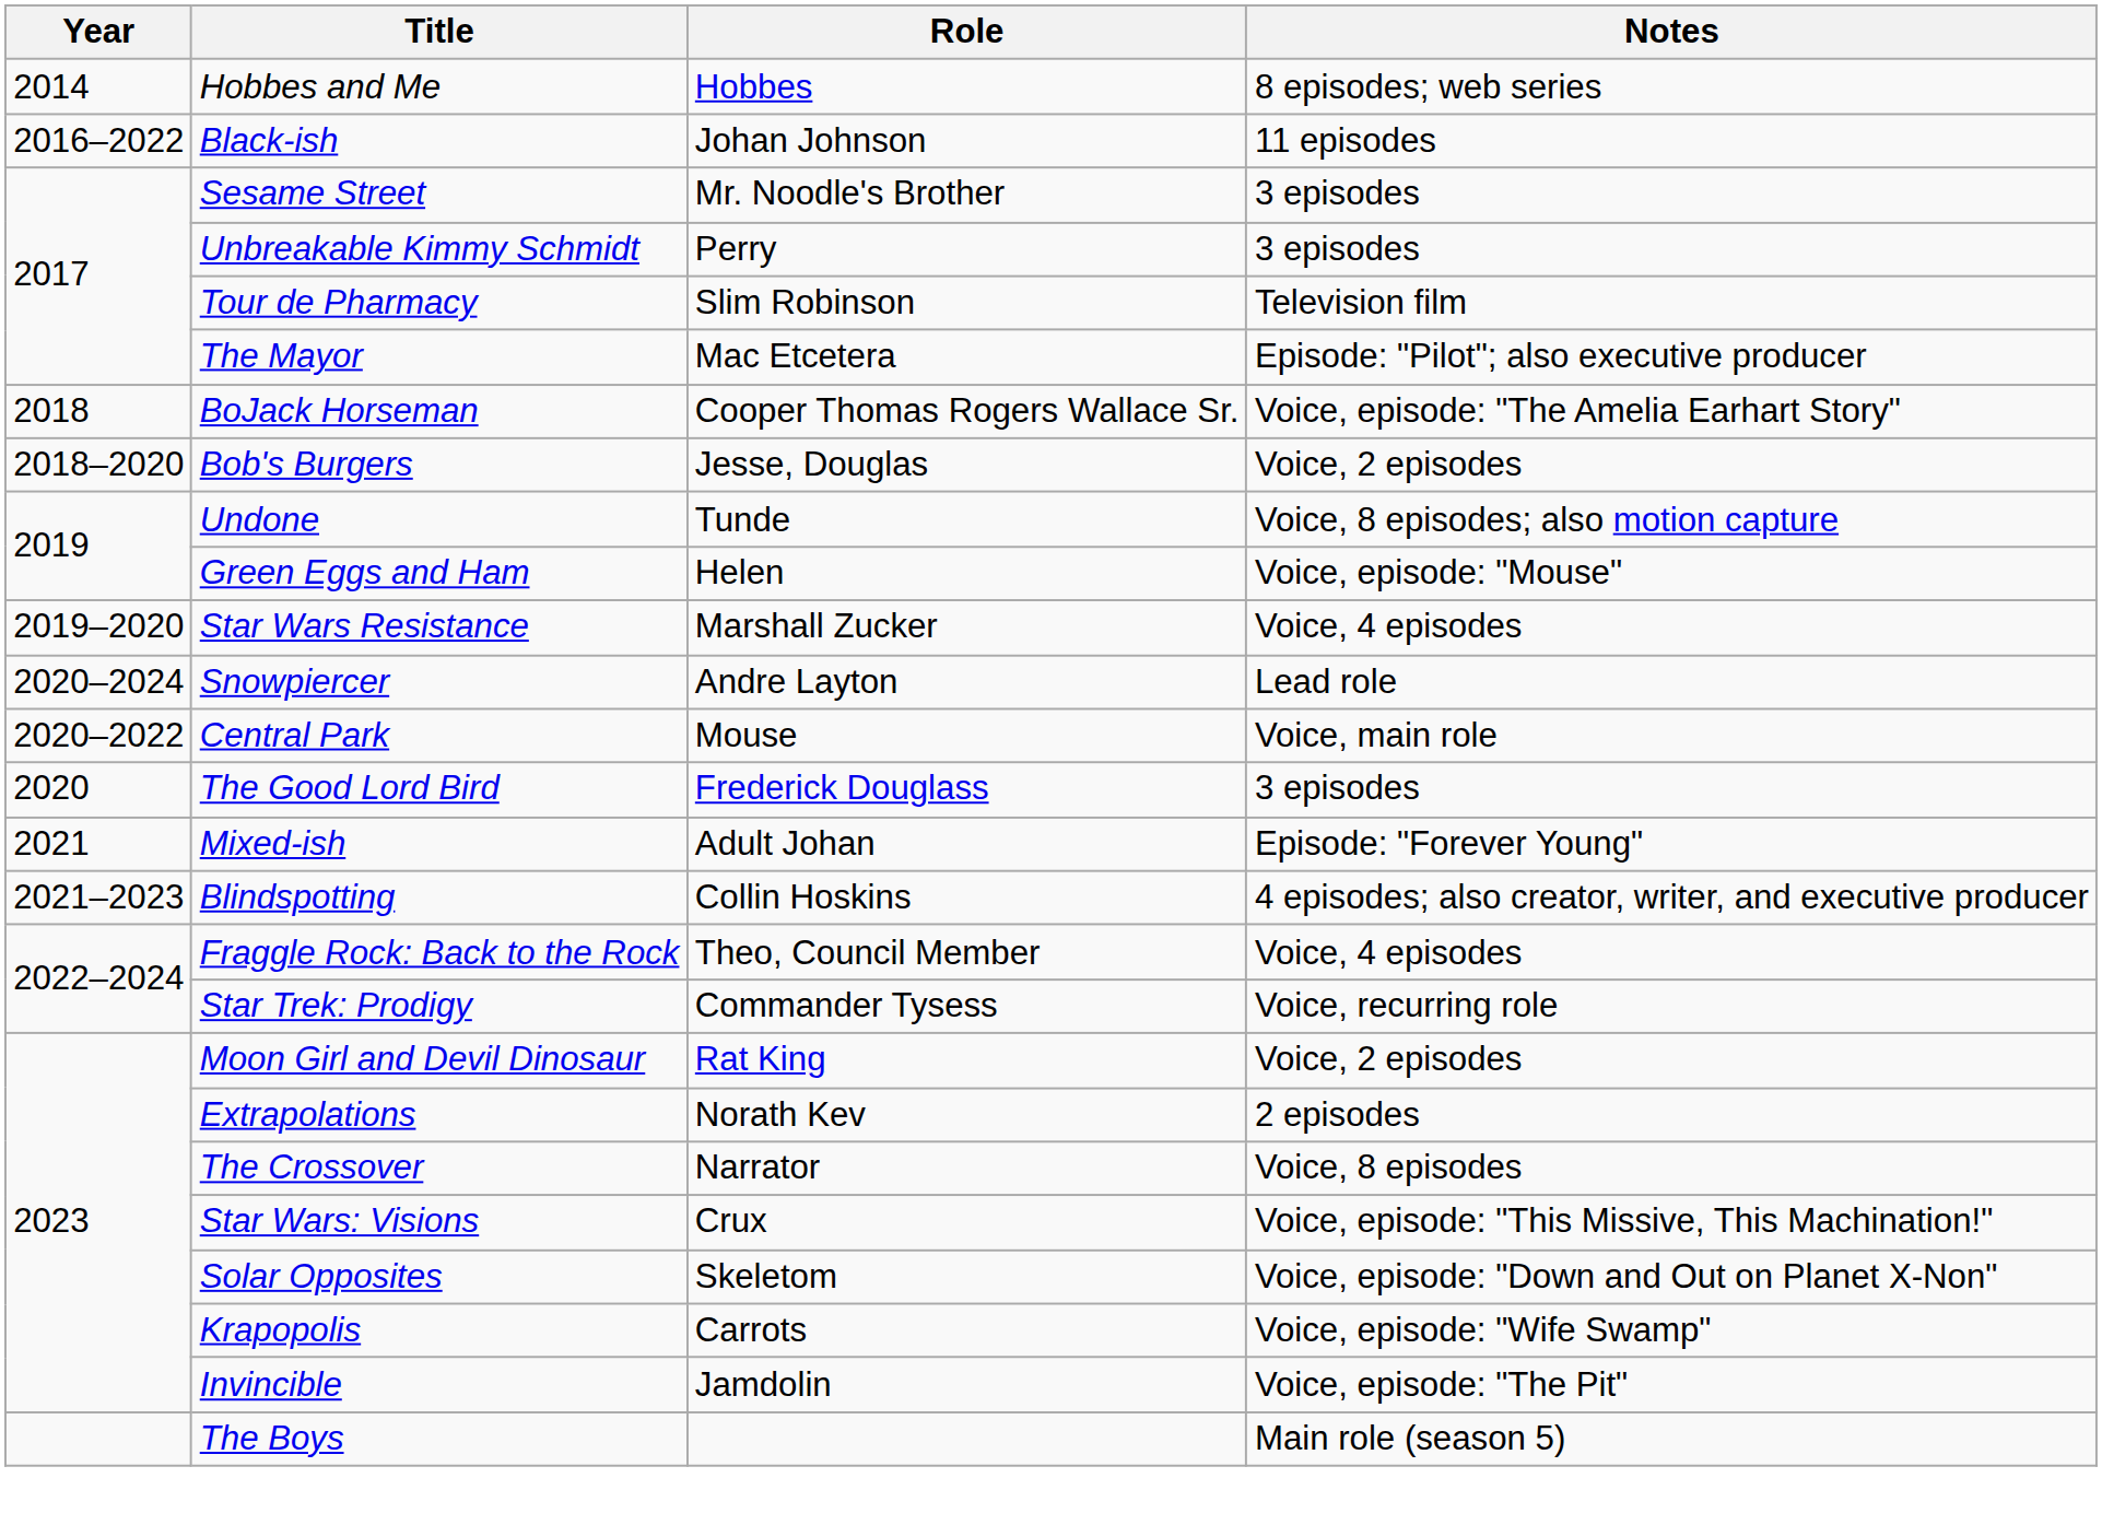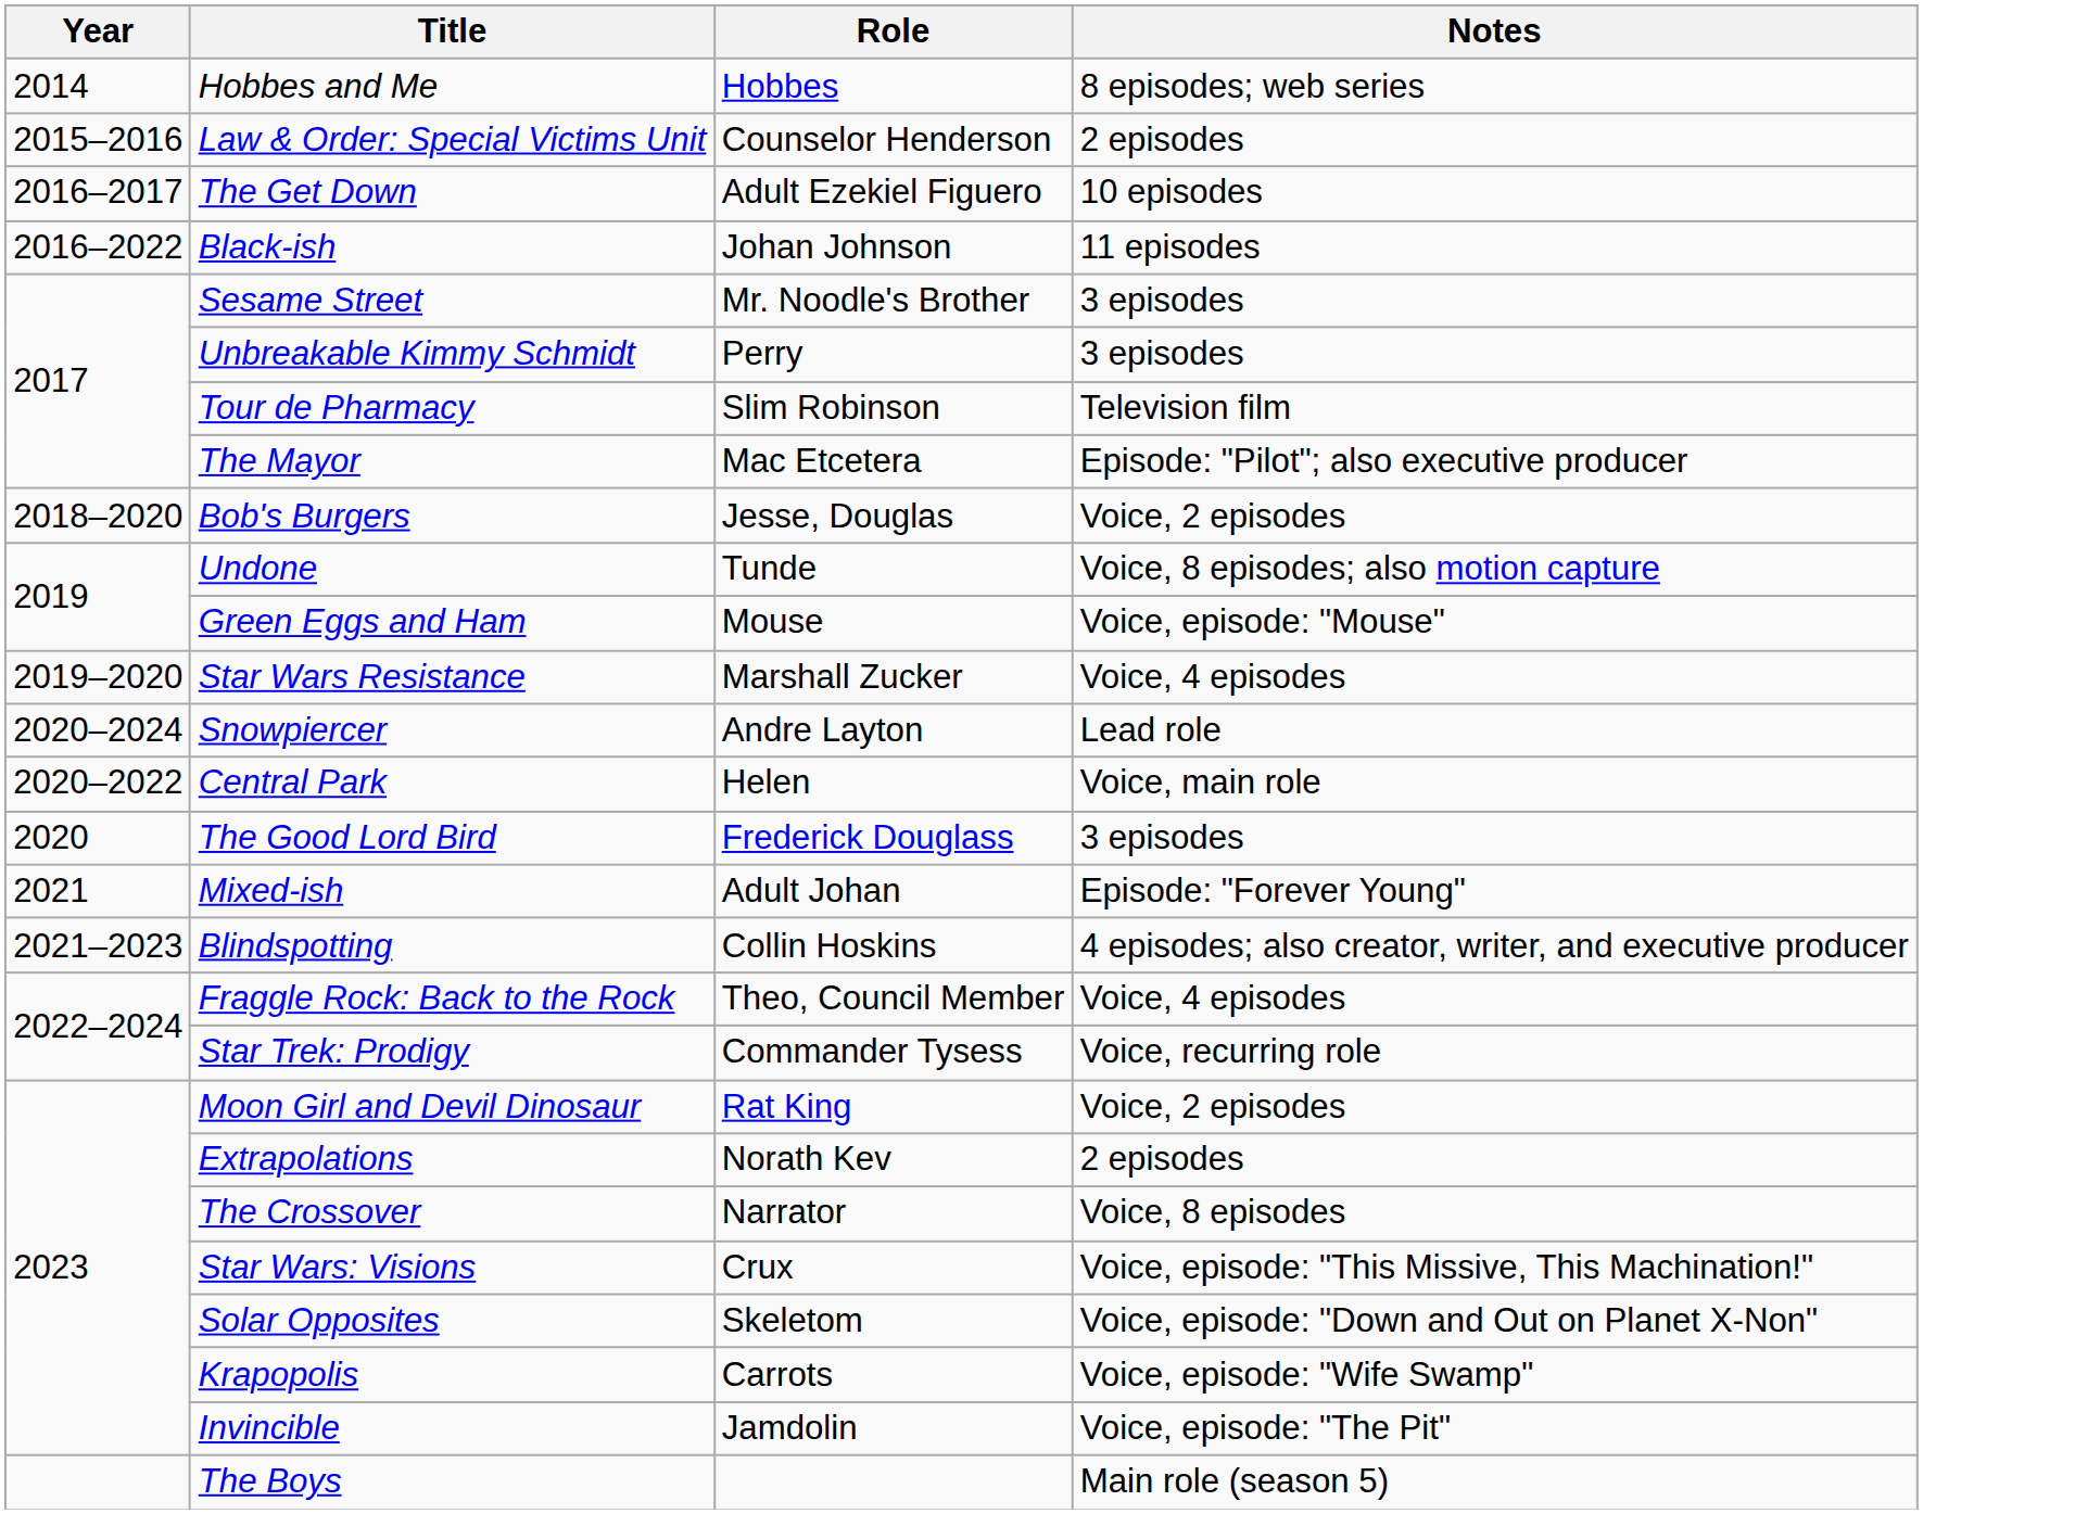+ row: 2015–2016 | Law & Order: Special Victims Unit | Counselor Henderson | 2 episodes
+ row: 2016–2017 | The Get Down | Adult Ezekiel Figuero | 10 episodes
- row: 2018 | BoJack Horseman | Cooper Thomas Rogers Wallace Sr. | Voice, episode: "The Amelia Earhart Story"
Green Eggs and Ham | Role: Helen -> Mouse
Central Park | Role: Mouse -> Helen
